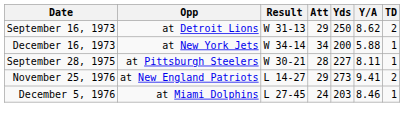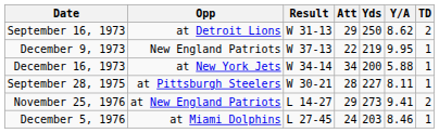+ row: December 9, 1973 | New England Patriots | W 37-13 | 22 | 219 | 9.95 | 1
